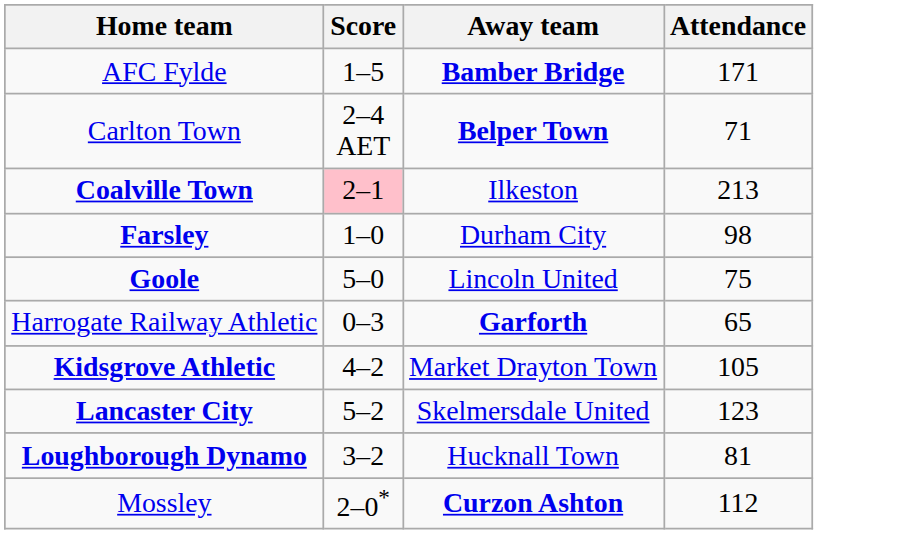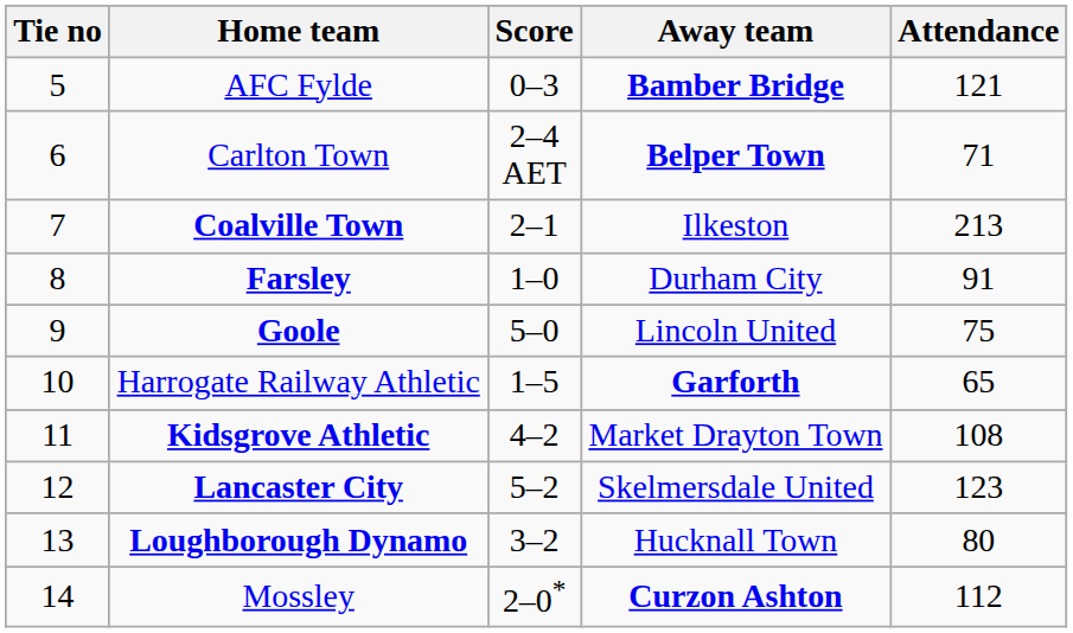+ column: Tie no | 5 | 6 | 7 | 8 | 9 | 10 | 11 | 12 | 13 | 14
AFC Fylde | Score: 1–5 -> 0–3
AFC Fylde | Attendance: 171 -> 121
Coalville Town | Score: pink background -> no background
Farsley | Attendance: 98 -> 91
Harrogate Railway Athletic | Score: 0–3 -> 1–5
Kidsgrove Athletic | Attendance: 105 -> 108
Loughborough Dynamo | Attendance: 81 -> 80
